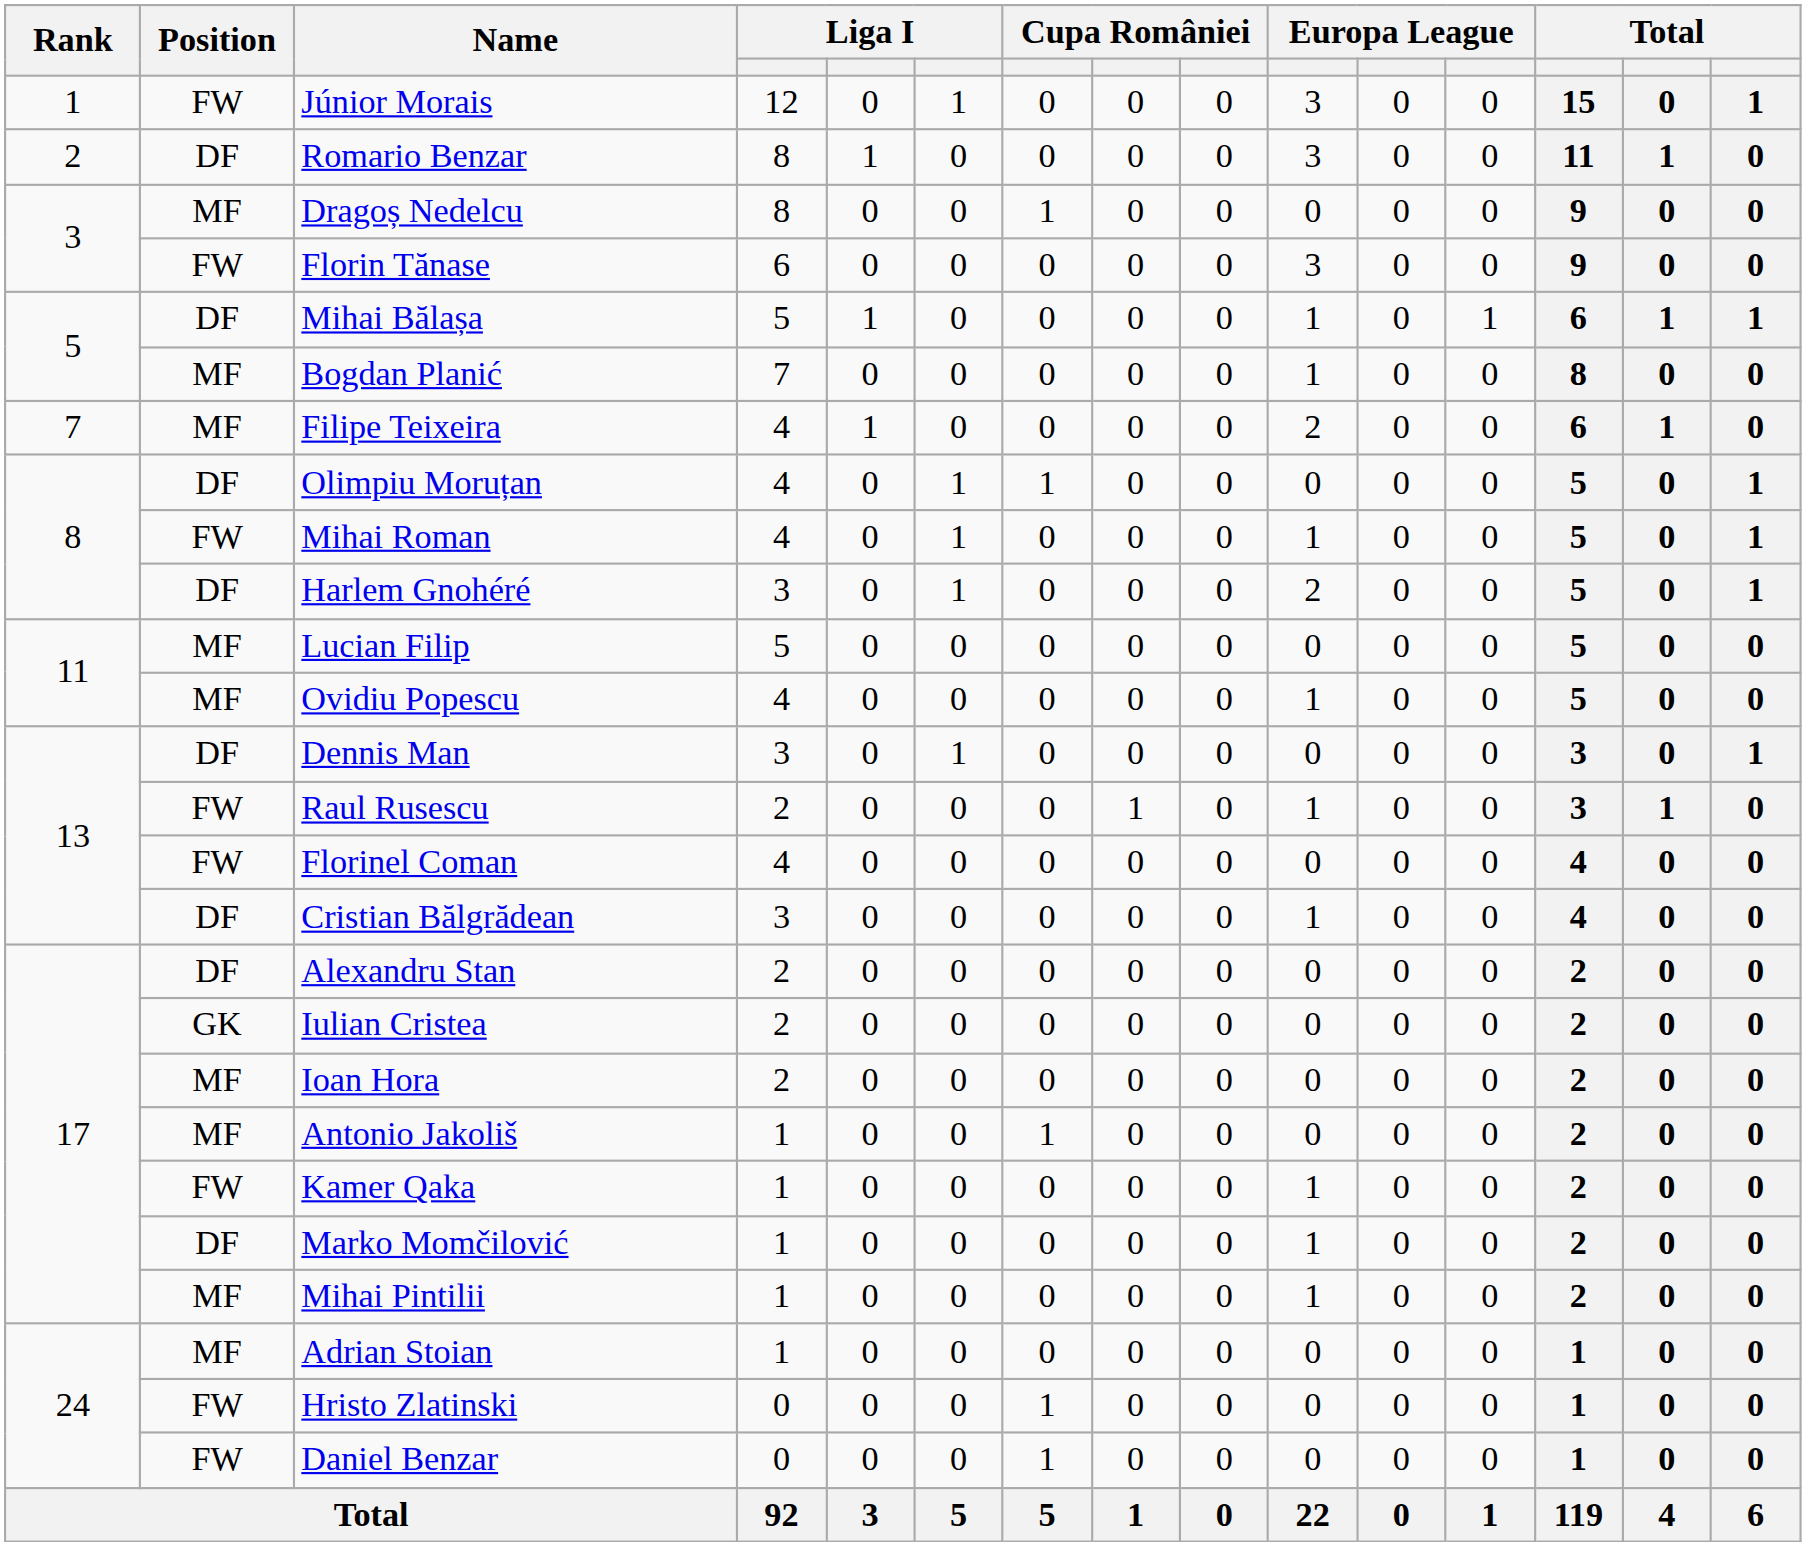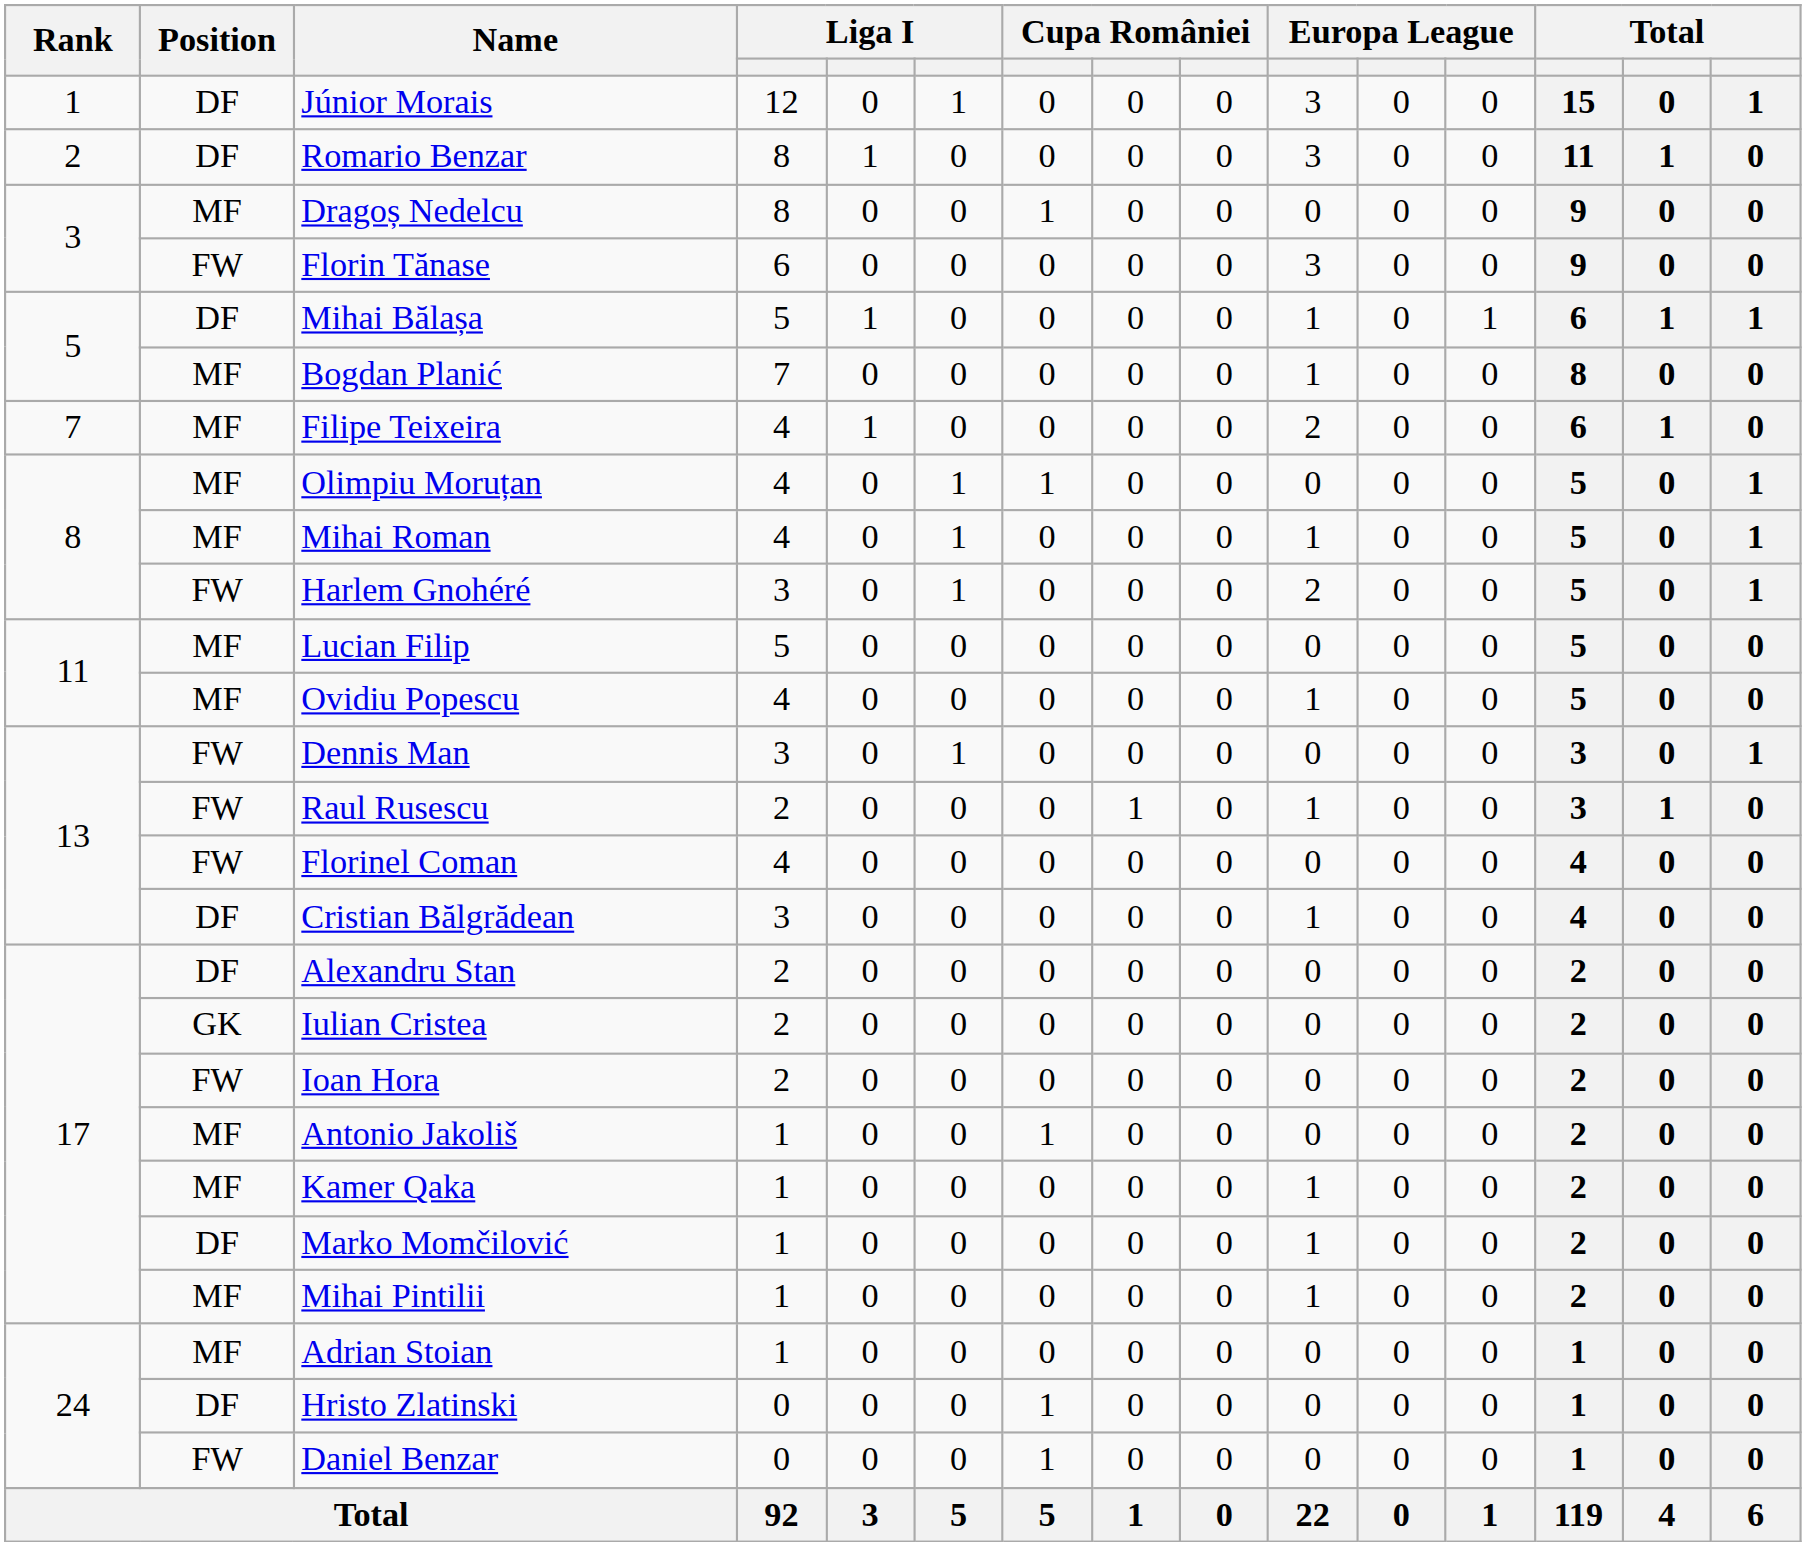Júnior Morais | Position: FW -> DF
Olimpiu Moruțan | Position: DF -> MF
Mihai Roman | Position: FW -> MF
Harlem Gnohéré | Position: DF -> FW
Dennis Man | Position: DF -> FW
Ioan Hora | Position: MF -> FW
Kamer Qaka | Position: FW -> MF
Hristo Zlatinski | Position: FW -> DF
